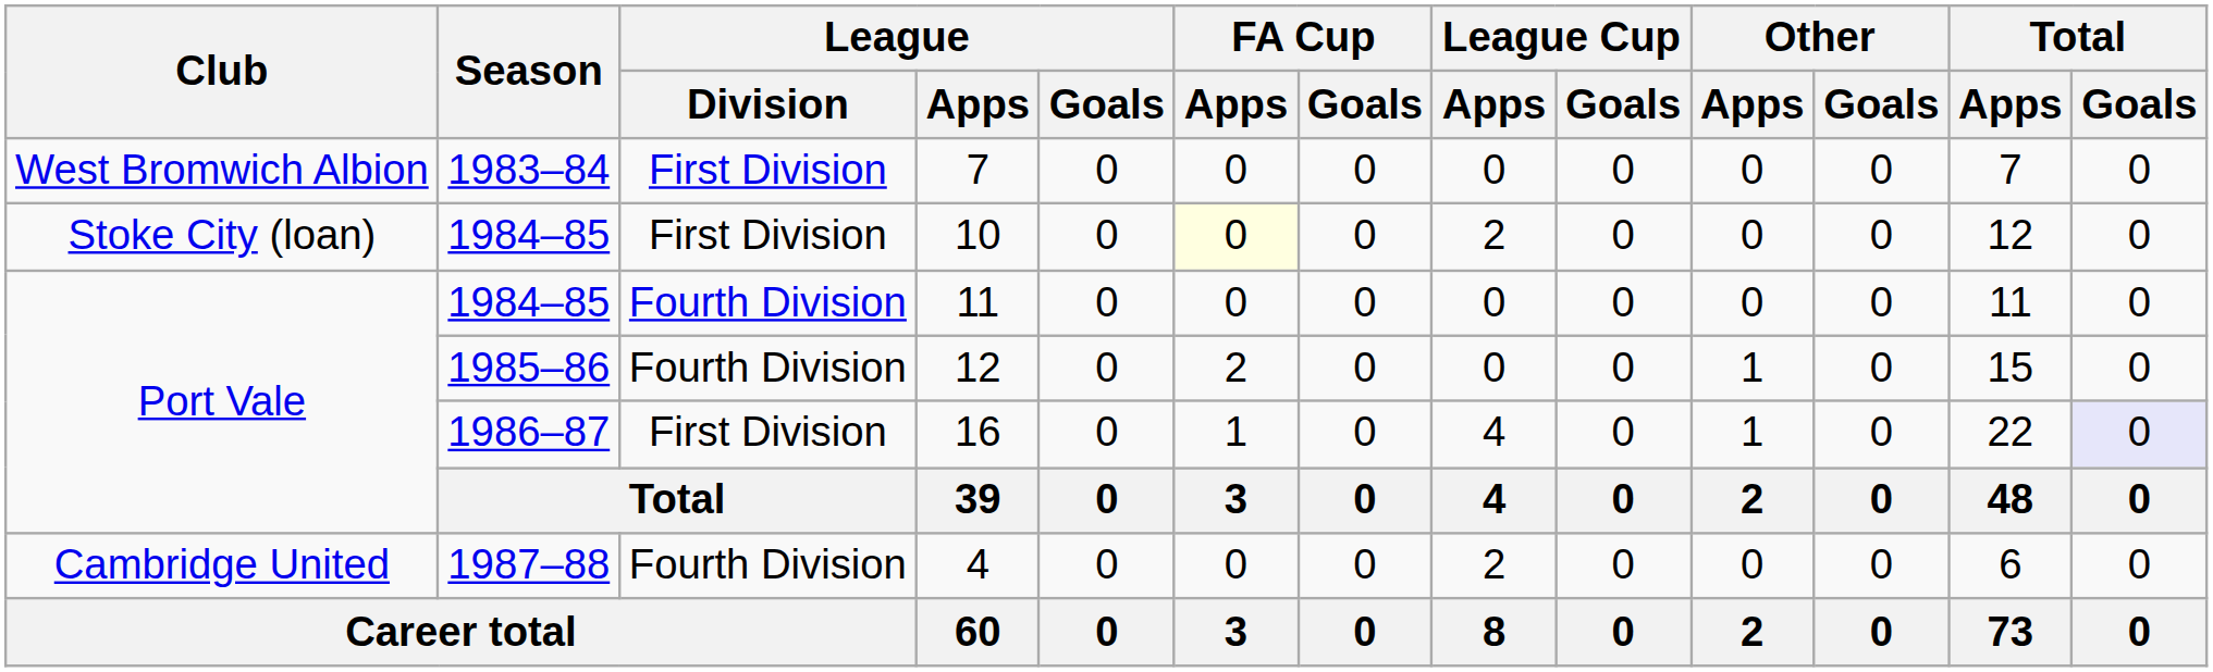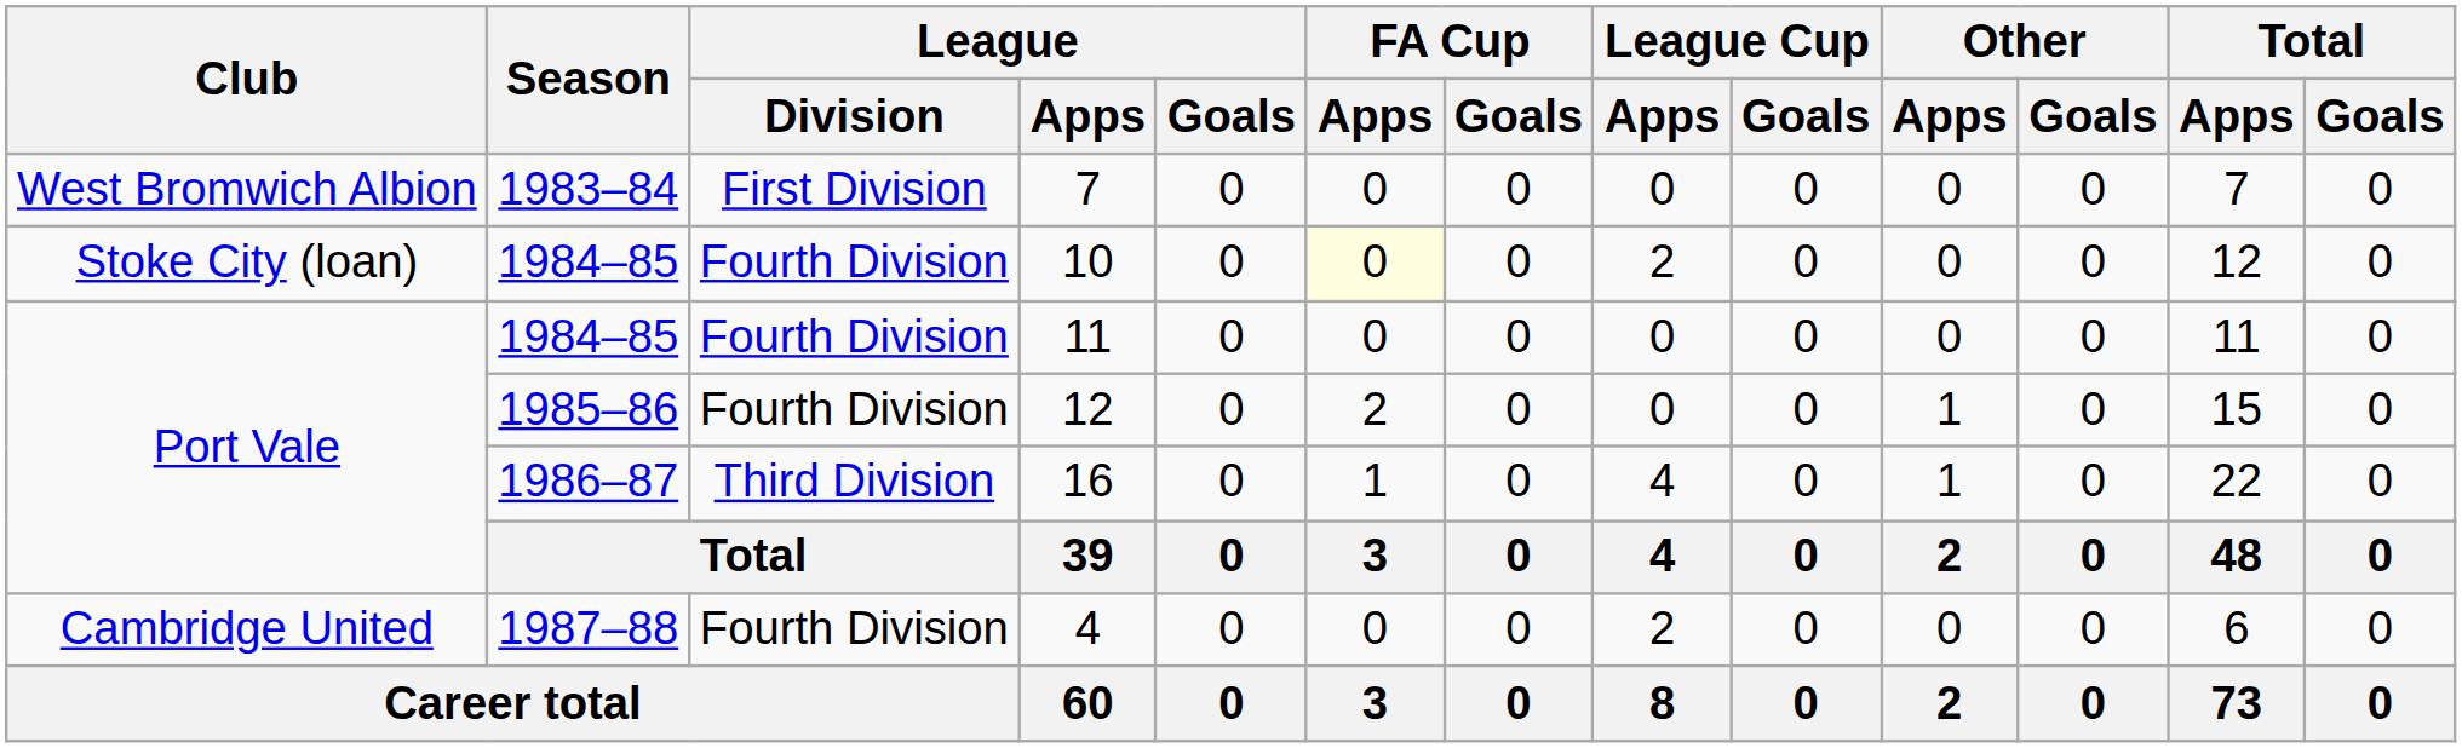10 | League / Division: First Division -> Fourth Division
16 | League / Division: First Division -> Third Division
16 | Total / Goals: lavender background -> no background
